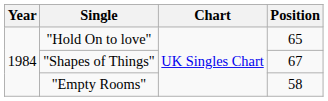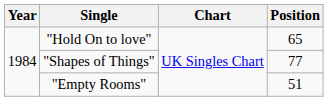"Shapes of Things" | Position: 67 -> 77
"Empty Rooms" | Position: 58 -> 51
